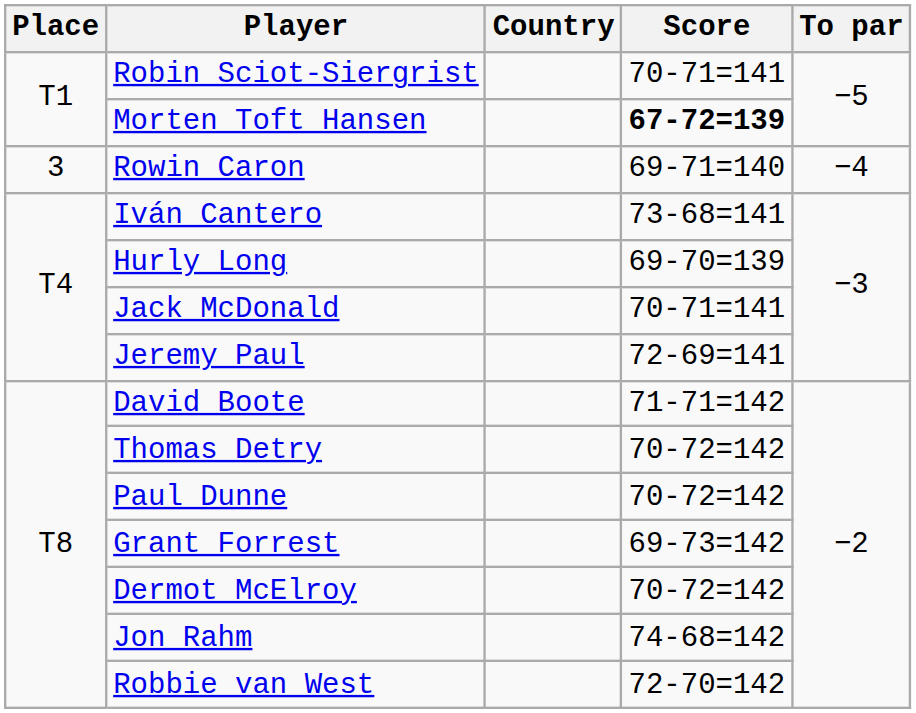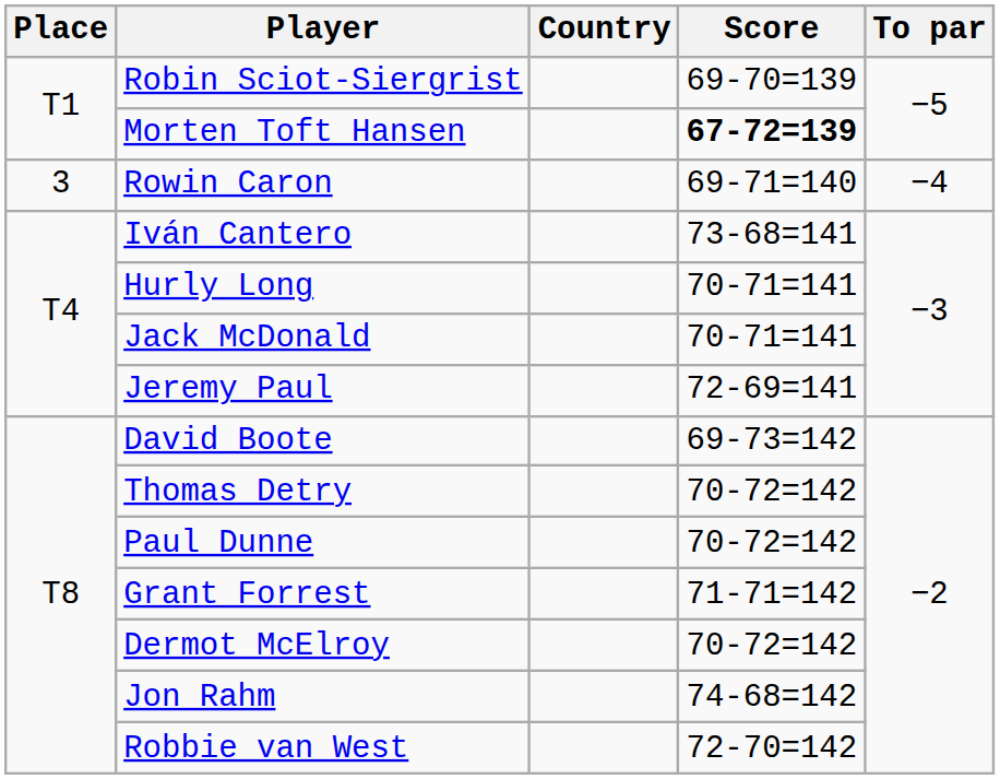Robin Sciot-Siergrist | Score: 70-71=141 -> 69-70=139
Hurly Long | Score: 69-70=139 -> 70-71=141
David Boote | Score: 71-71=142 -> 69-73=142
Grant Forrest | Score: 69-73=142 -> 71-71=142
